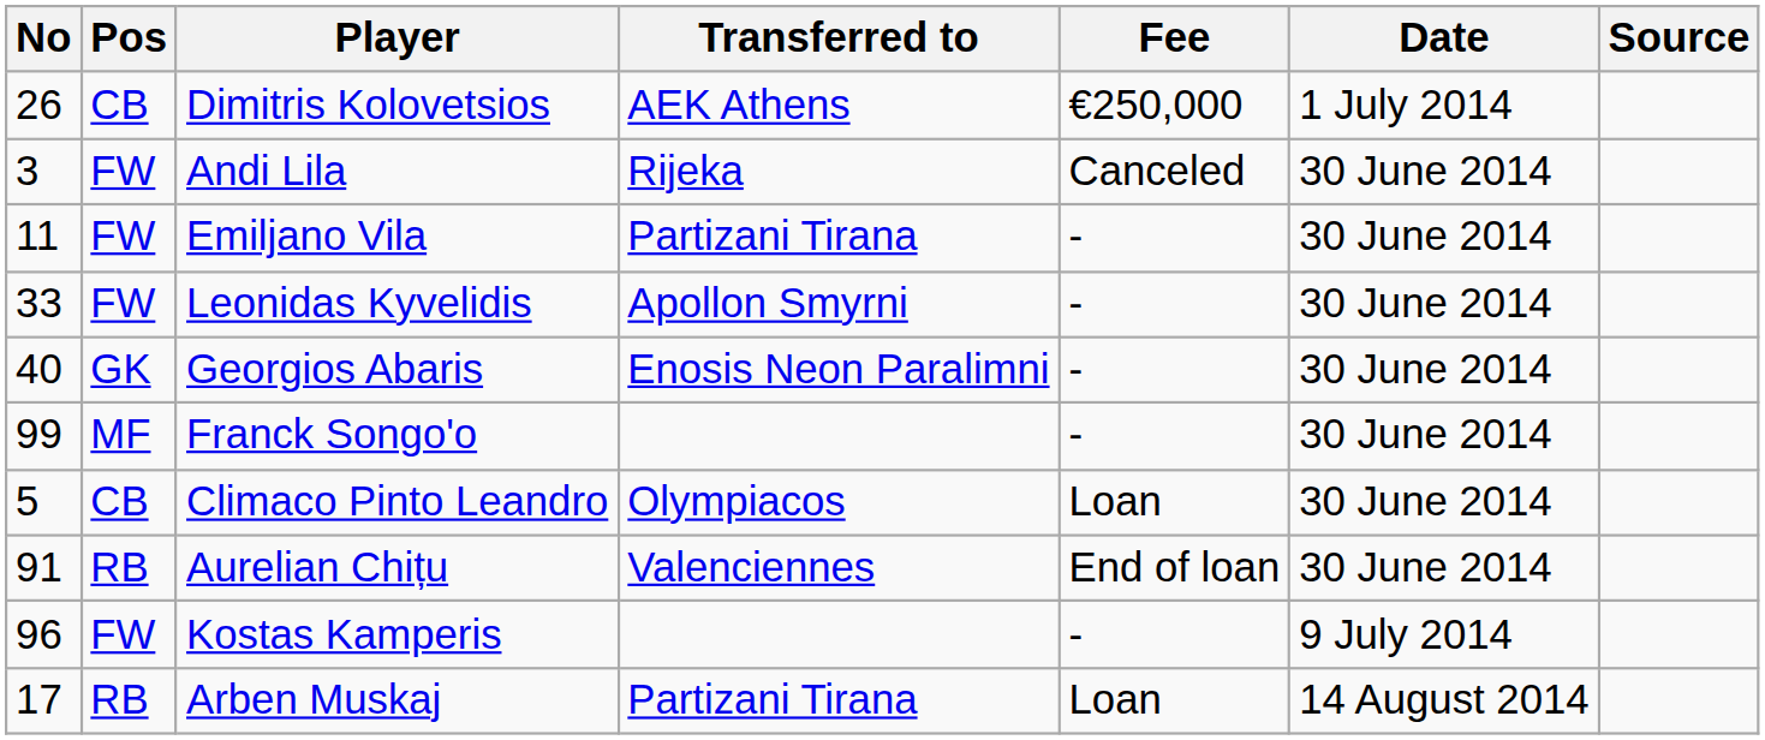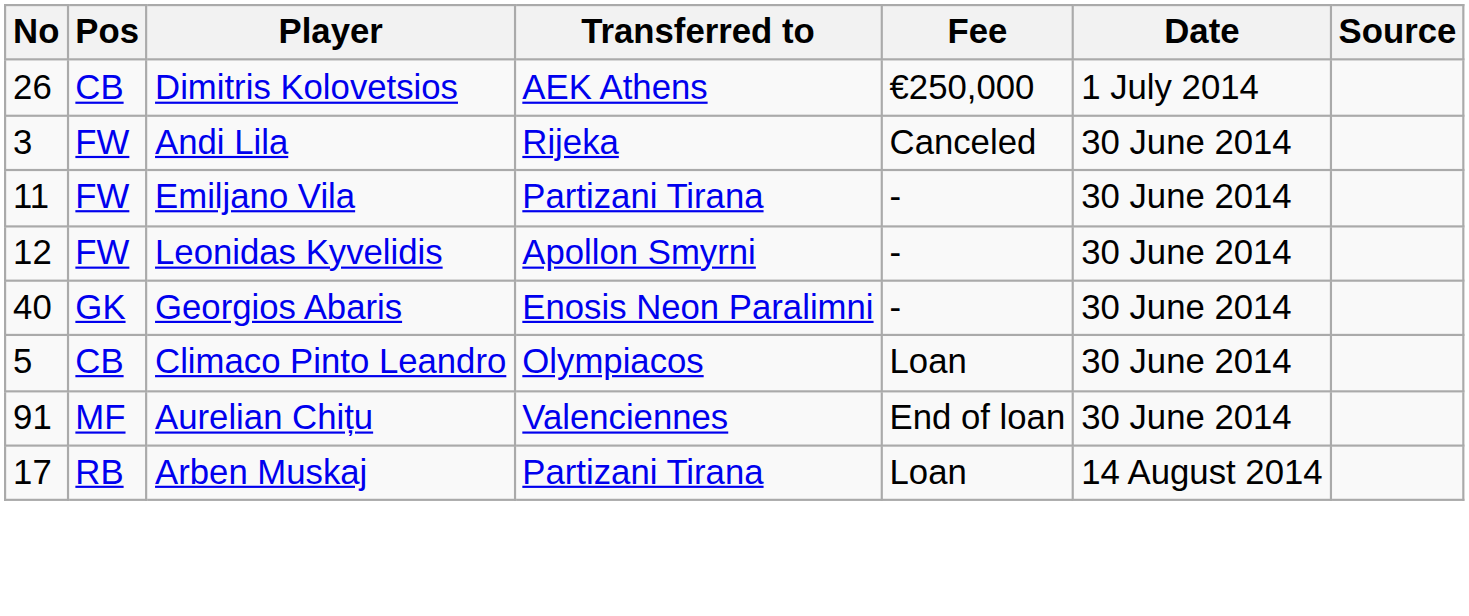Leonidas Kyvelidis | No: 33 -> 12
- row: 99 | MF | Franck Songo'o | - | 30 June 2014
Aurelian Chițu | Pos: RB -> MF
- row: 96 | FW | Kostas Kamperis | - | 9 July 2014
